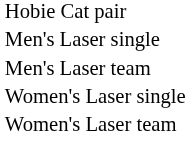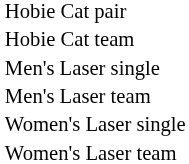+ row: Hobie Cat team
